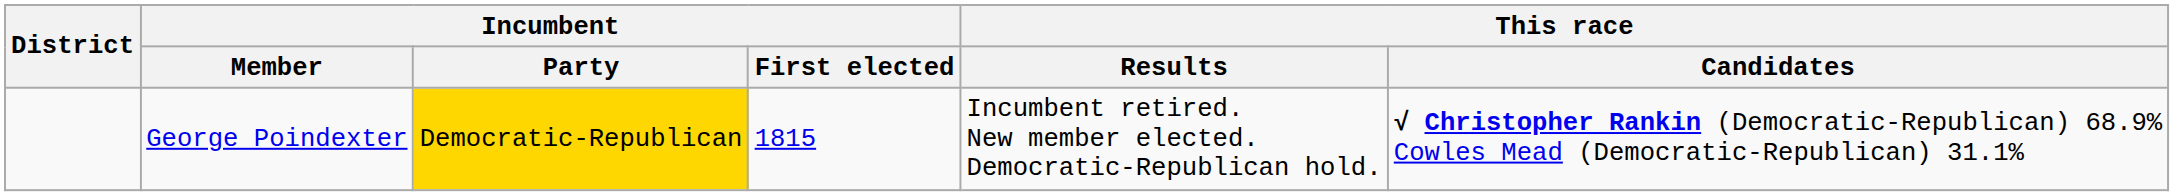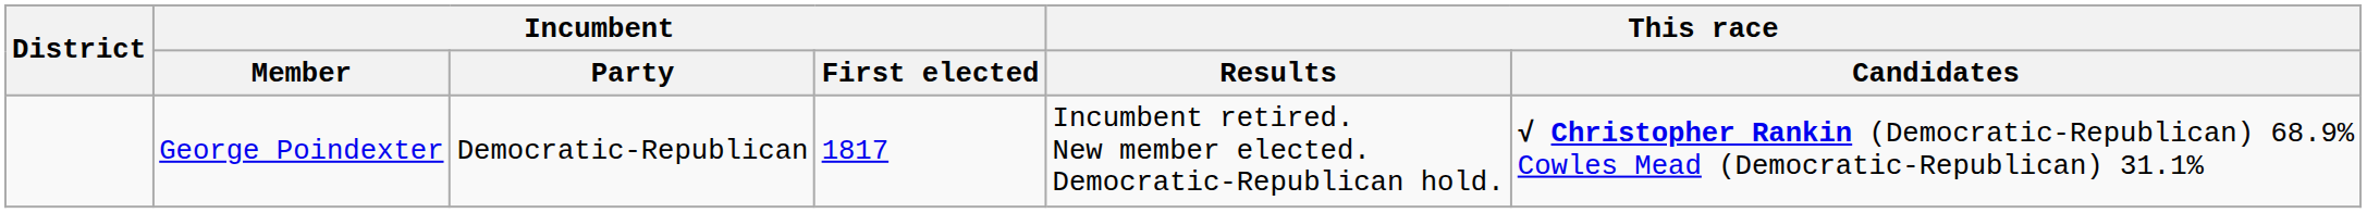George Poindexter | Incumbent / Party: gold background -> no background
George Poindexter | Incumbent / First elected: 1815 -> 1817
